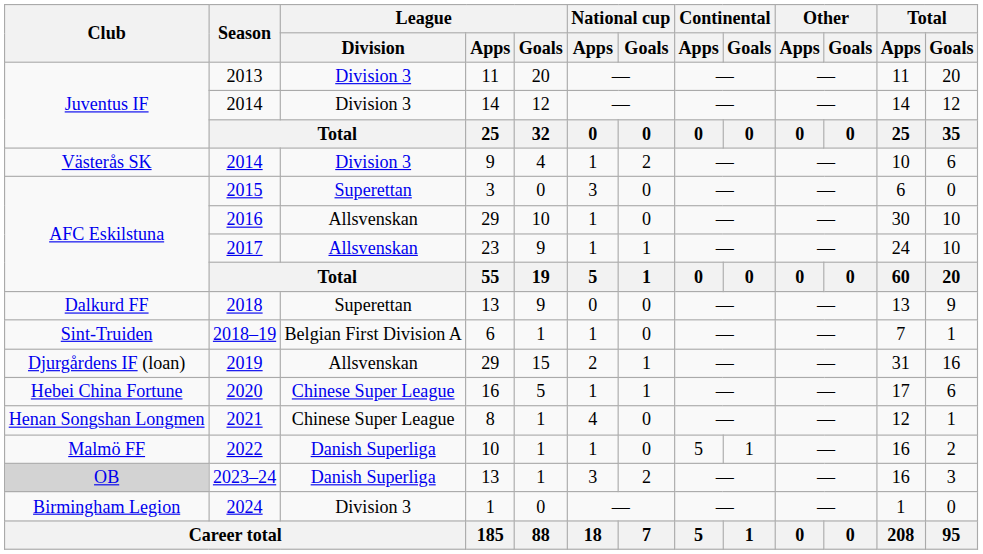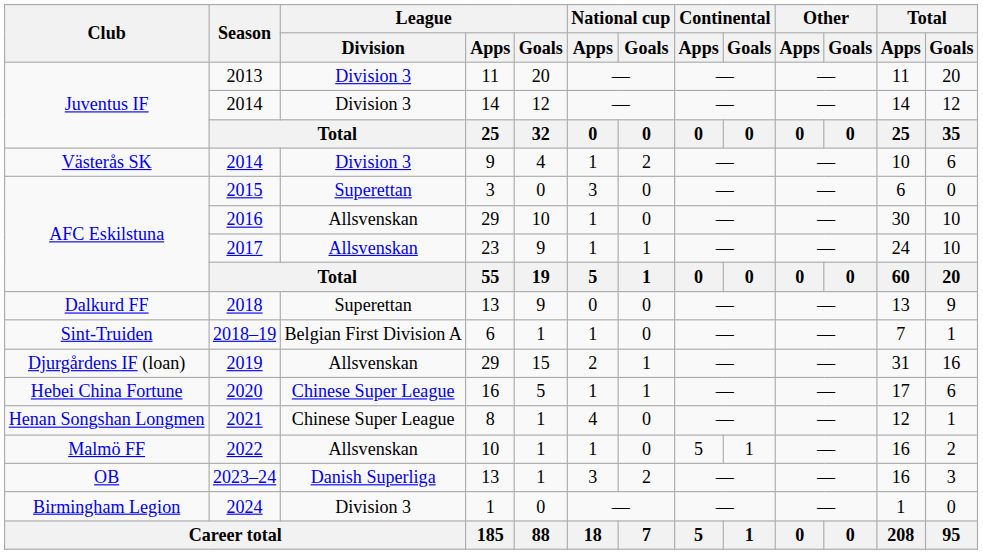2022 | League / Division: Danish Superliga -> Allsvenskan
2023–24 | Club: lightgrey background -> no background
